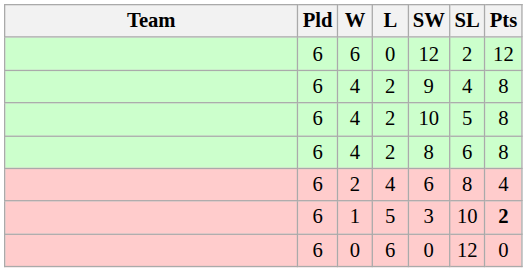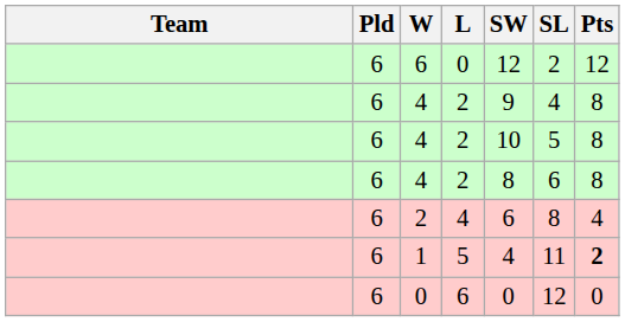1 | SW: 3 -> 4
1 | SL: 10 -> 11
